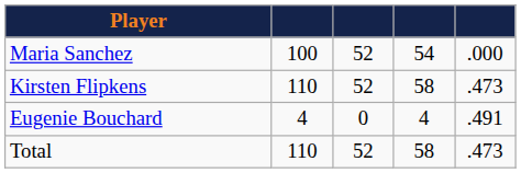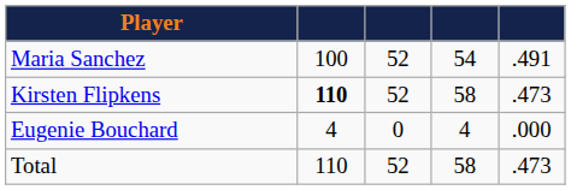Maria Sanchez | column 5: .000 -> .491
Kirsten Flipkens | column 2: normal -> bold
Eugenie Bouchard | column 5: .491 -> .000
